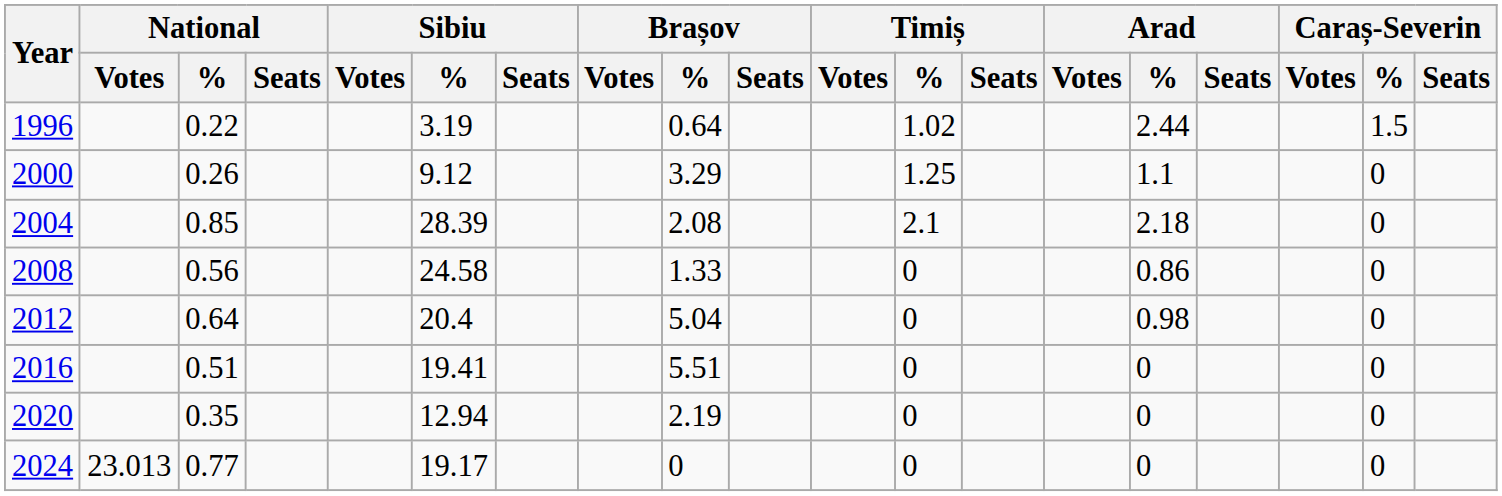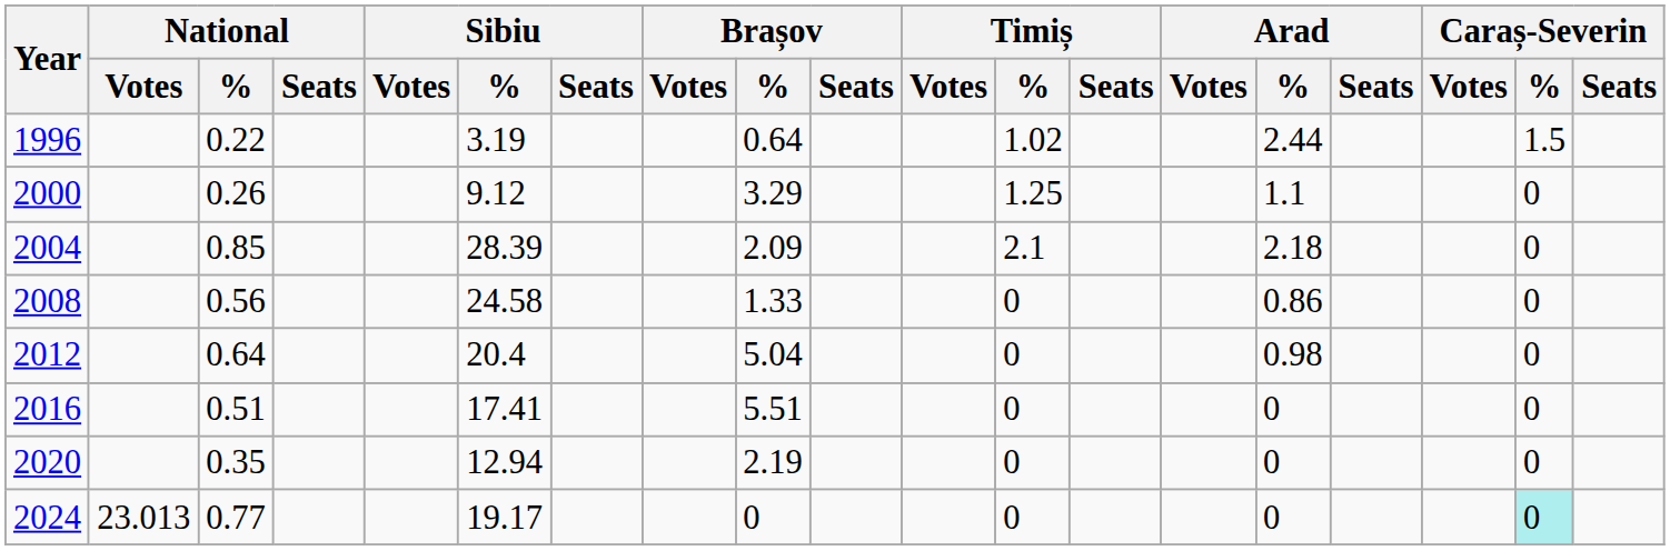2004 | Brașov / %: 2.08 -> 2.09
2016 | Sibiu / %: 19.41 -> 17.41
2024 | Caraș-Severin / %: no background -> paleturquoise background
